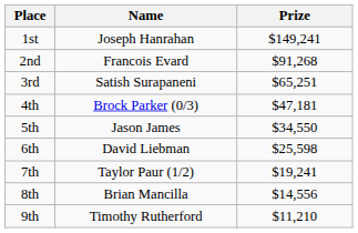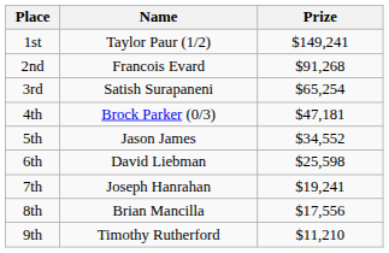1st | Name: Joseph Hanrahan -> Taylor Paur (1/2)
3rd | Prize: $65,251 -> $65,254
5th | Prize: $34,550 -> $34,552
7th | Name: Taylor Paur (1/2) -> Joseph Hanrahan
8th | Prize: $14,556 -> $17,556
